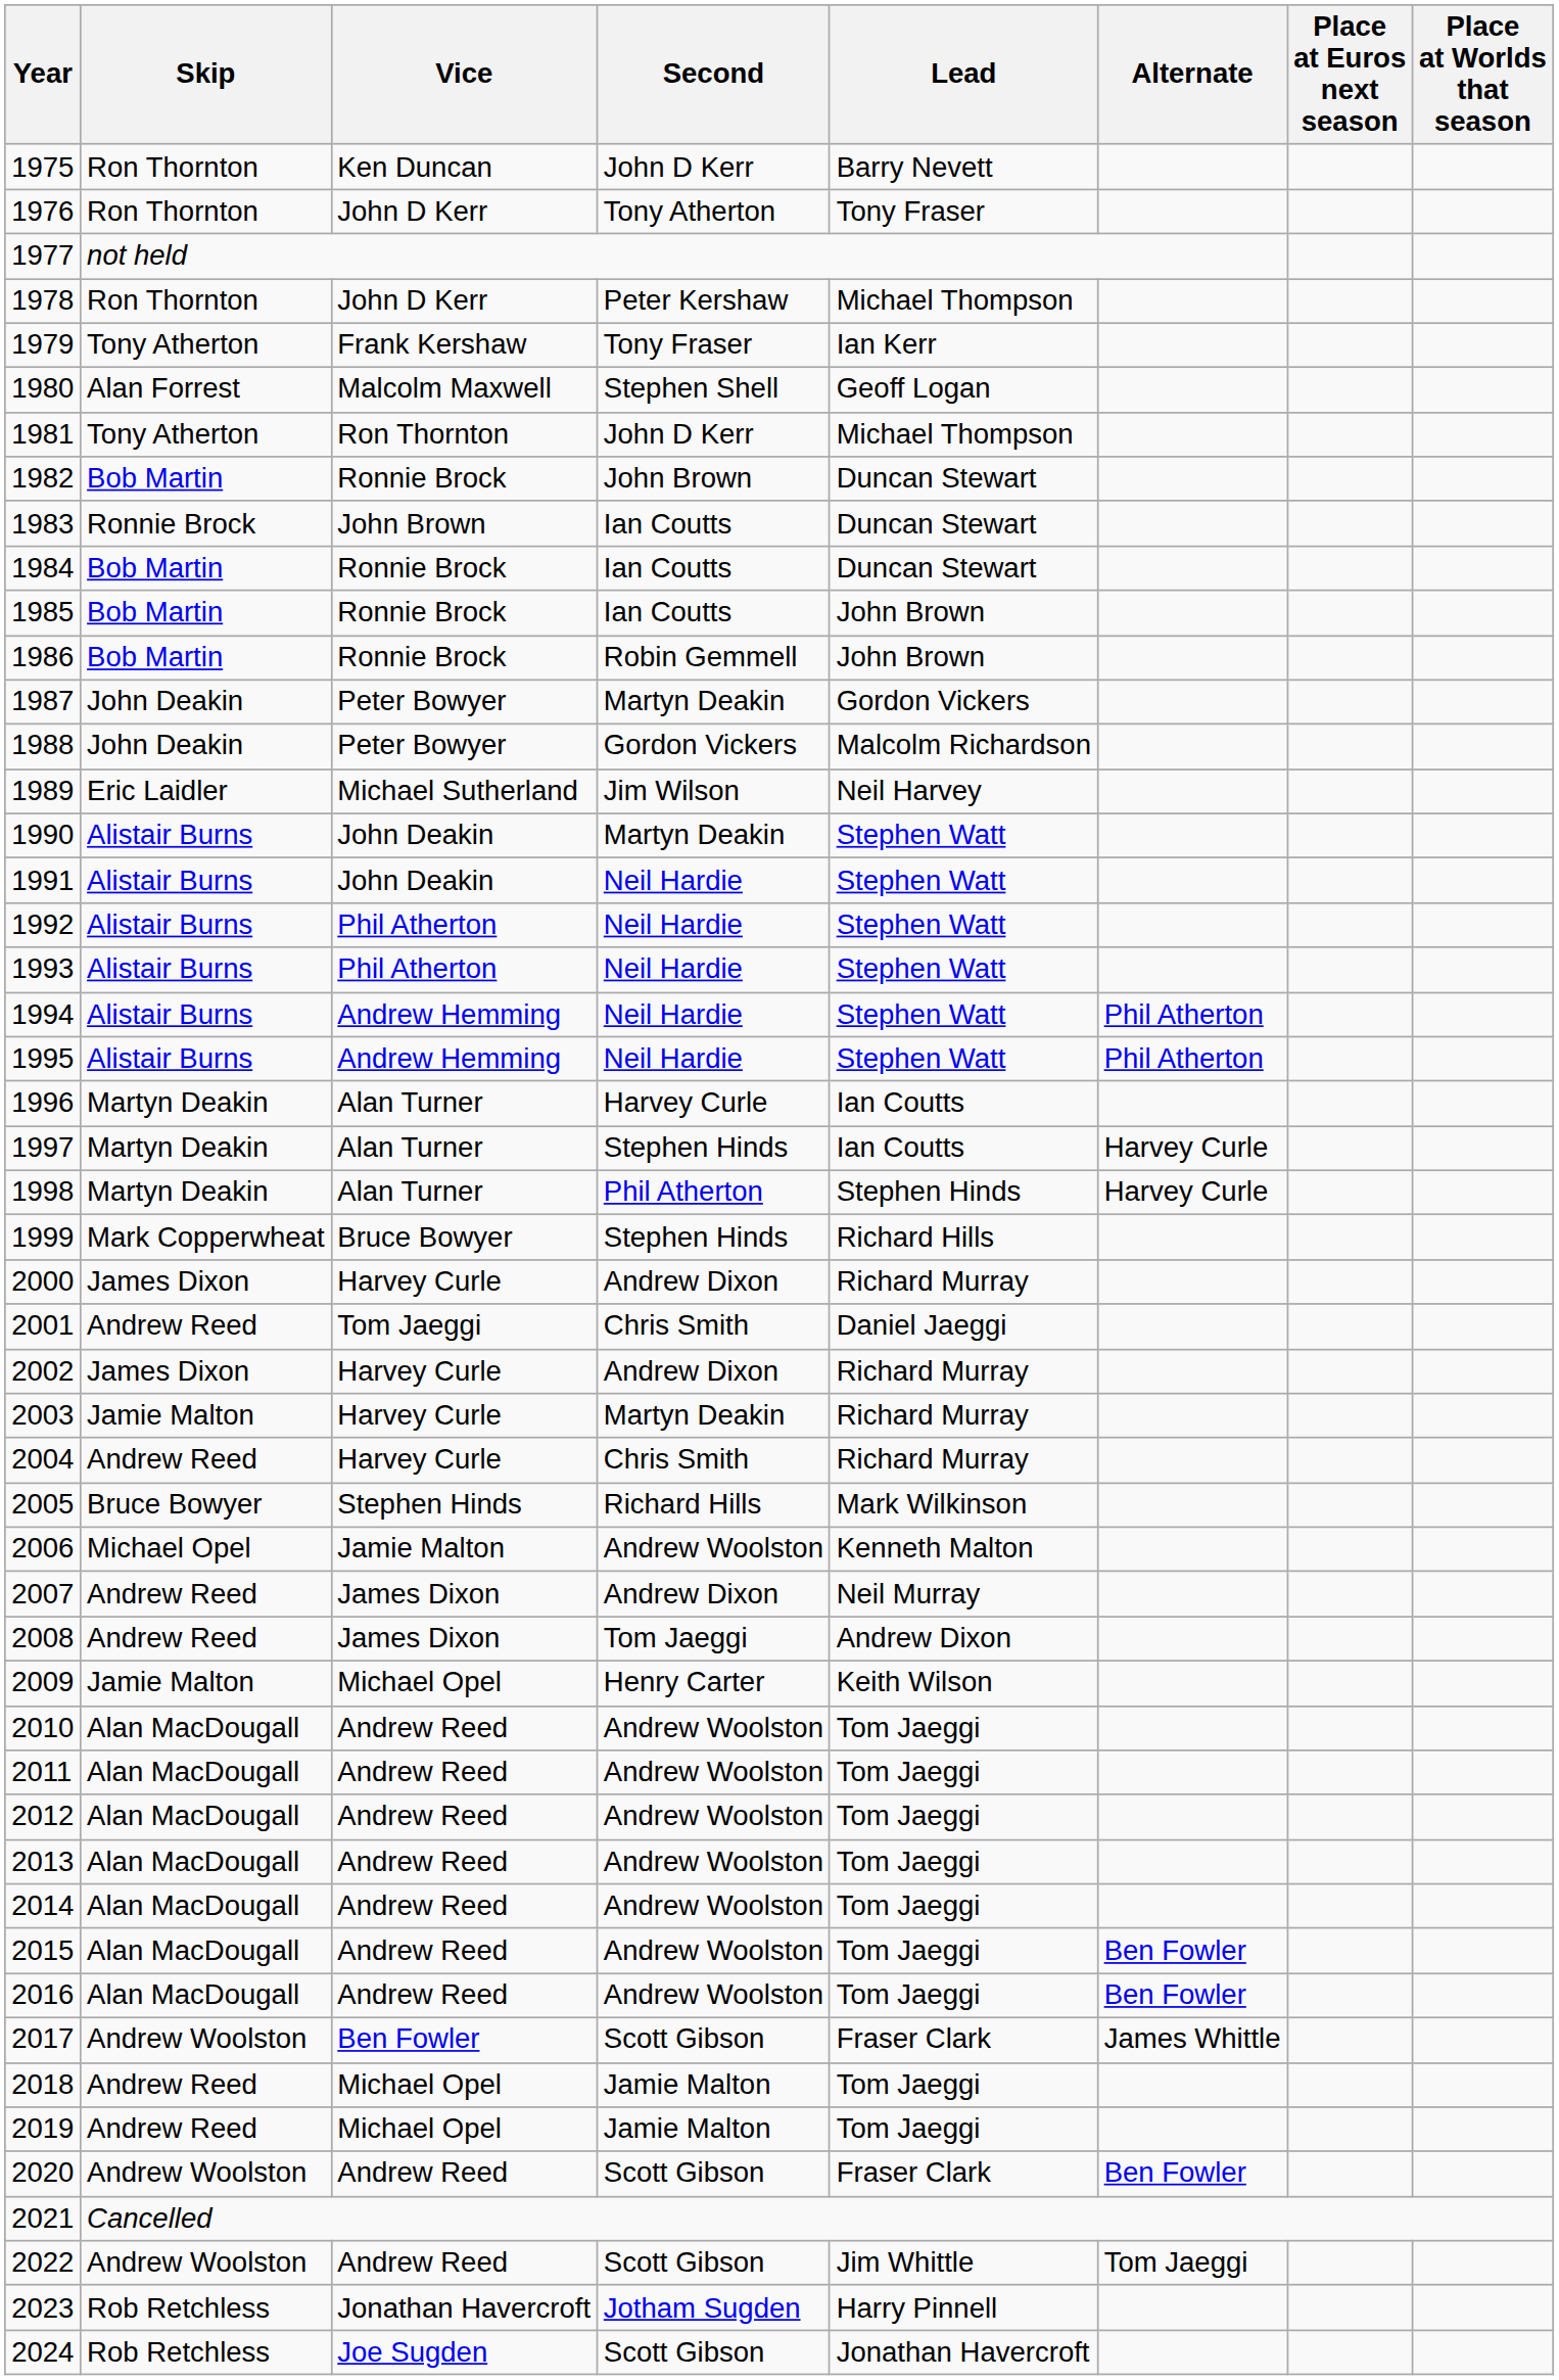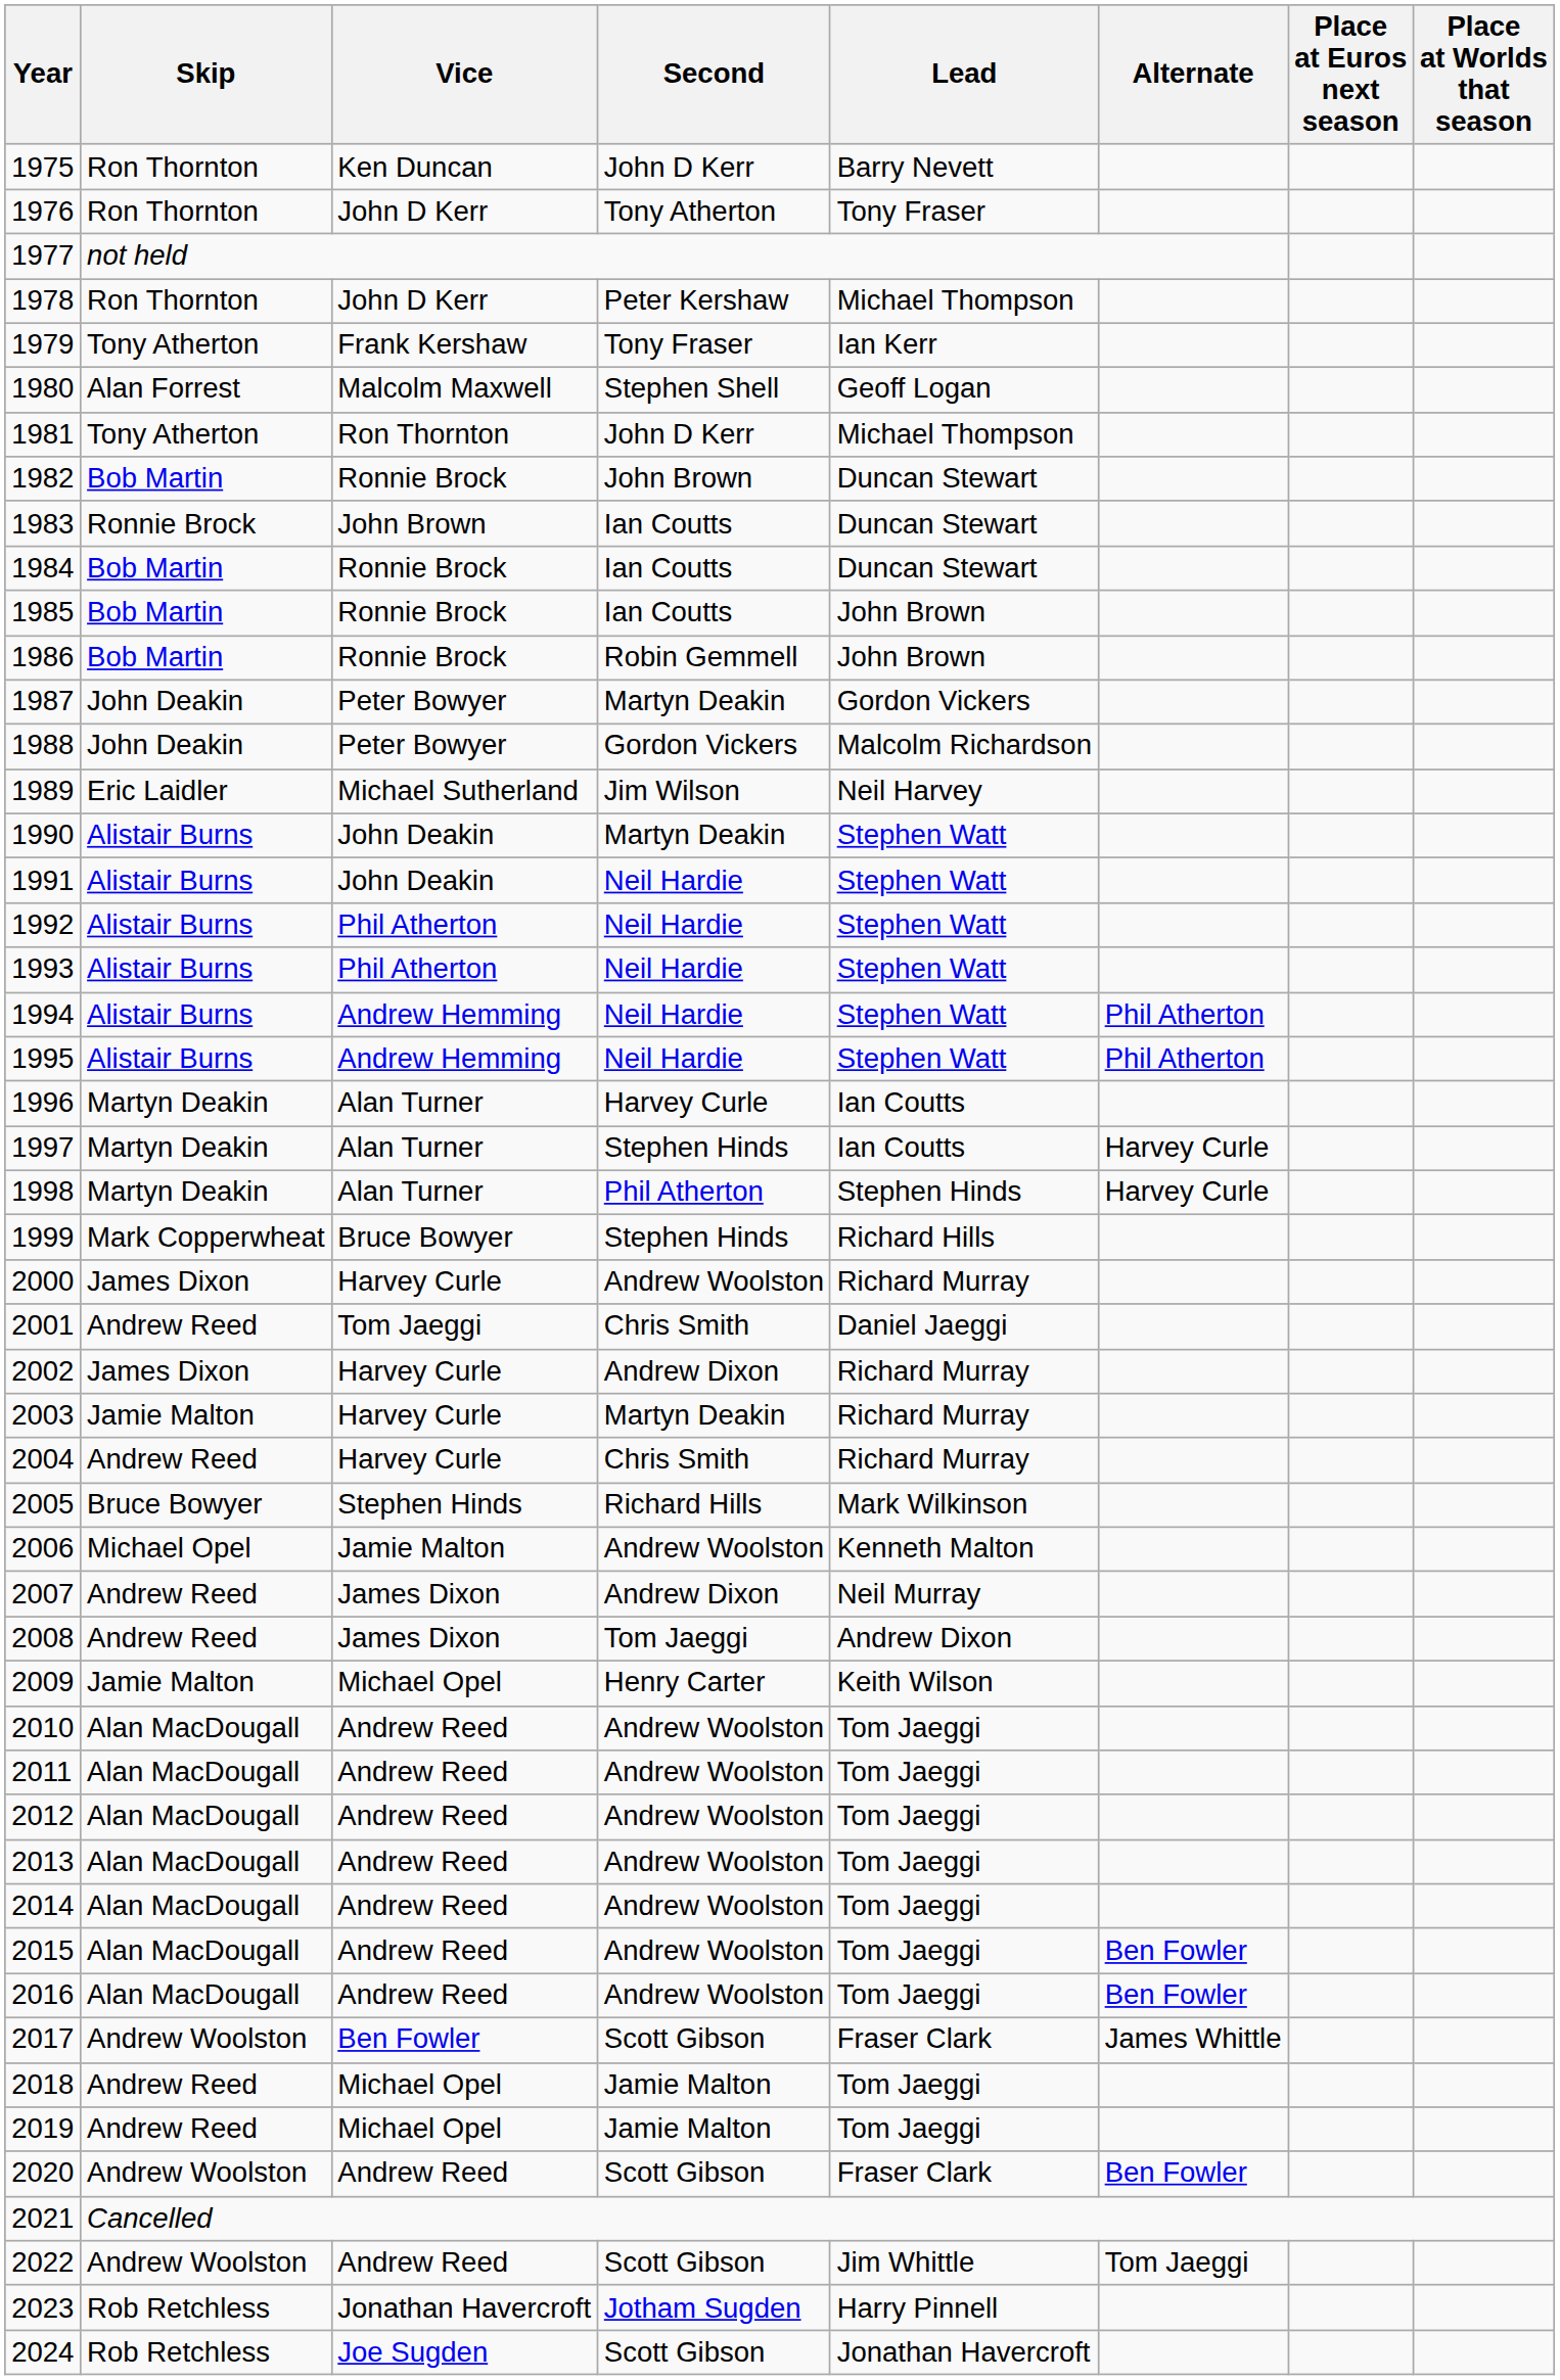2000 | Second: Andrew Dixon -> Andrew Woolston
